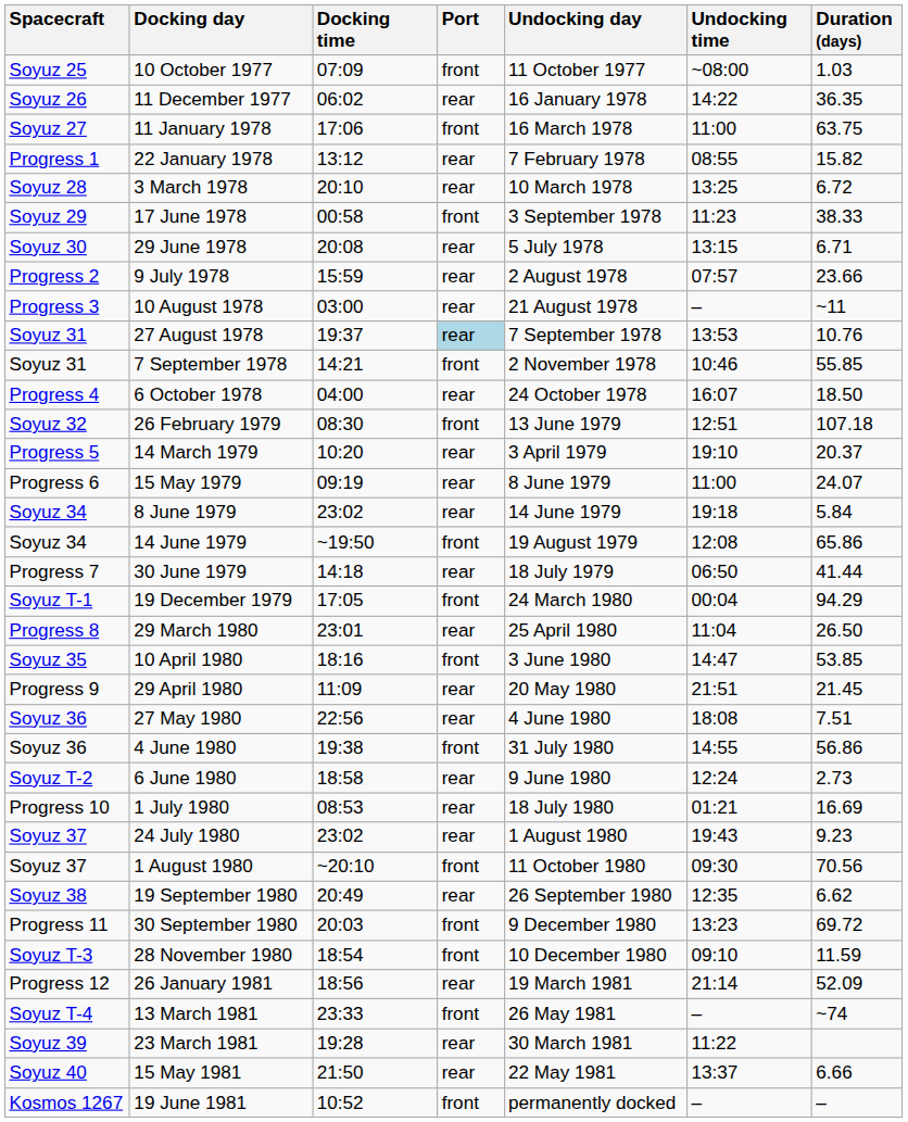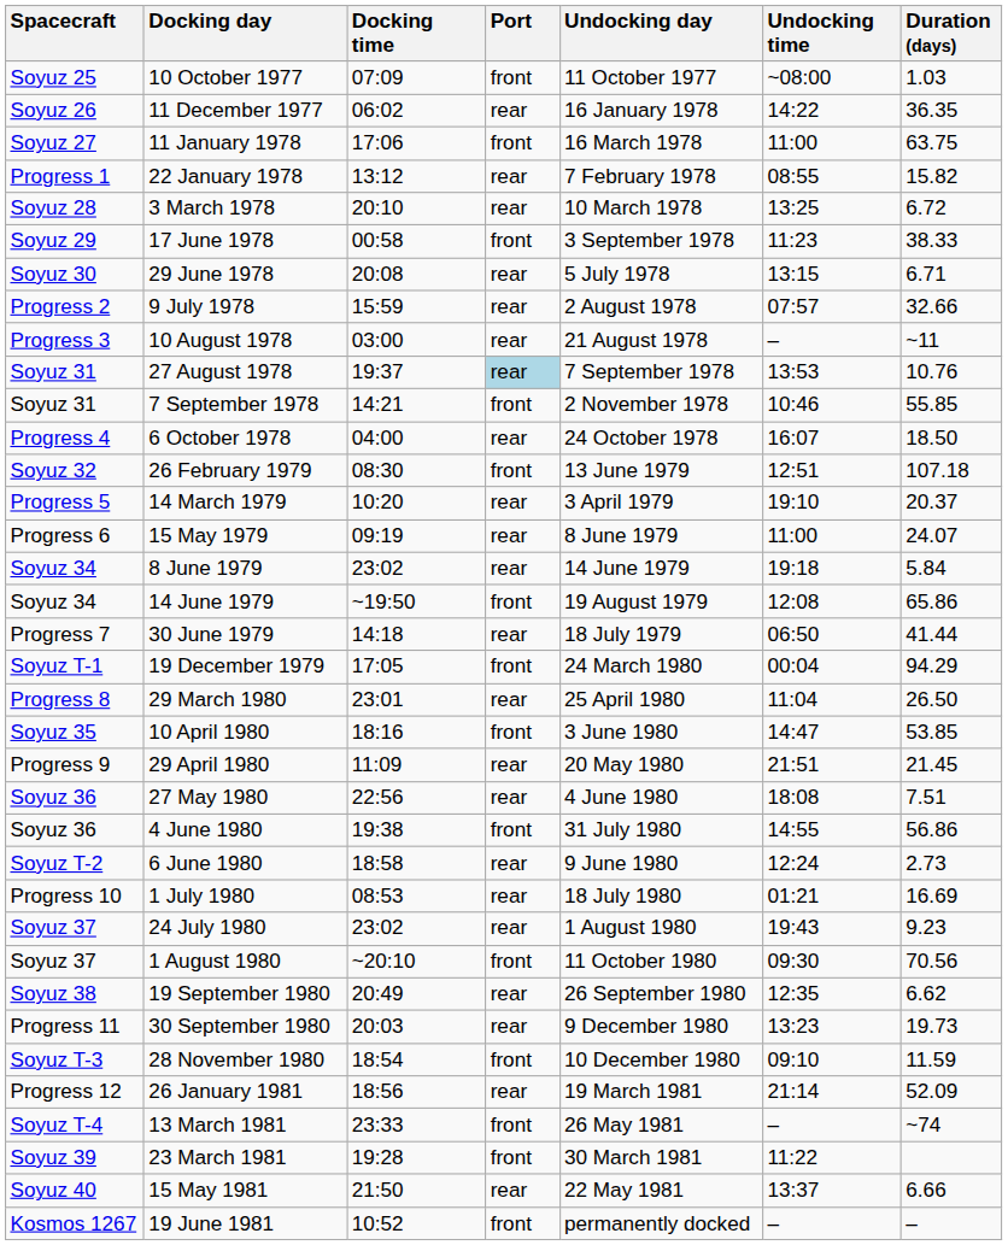9 July 1978 | Duration (days): 23.66 -> 32.66
30 September 1980 | Port: front -> rear
30 September 1980 | Duration (days): 69.72 -> 19.73
23 March 1981 | Port: rear -> front
